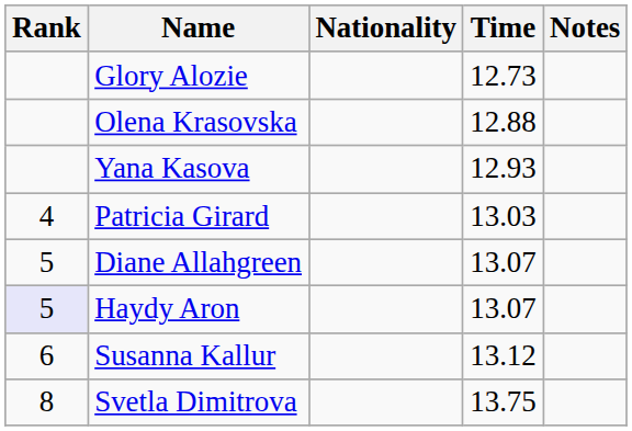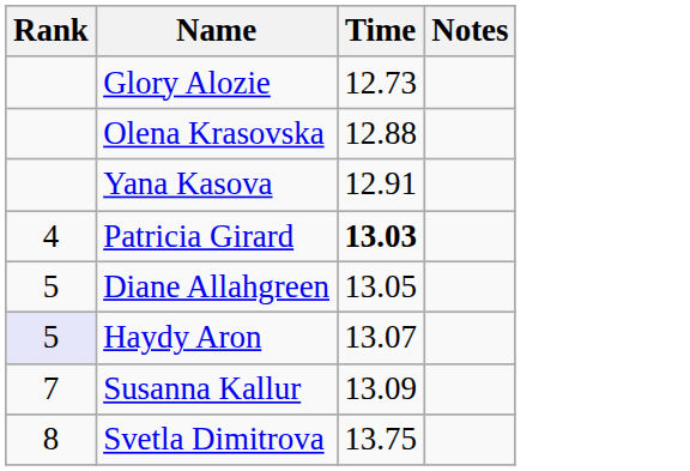- column: Nationality
Yana Kasova | Time: 12.93 -> 12.91
Patricia Girard | Time: normal -> bold
Diane Allahgreen | Time: 13.07 -> 13.05
Susanna Kallur | Rank: 6 -> 7
Susanna Kallur | Time: 13.12 -> 13.09
